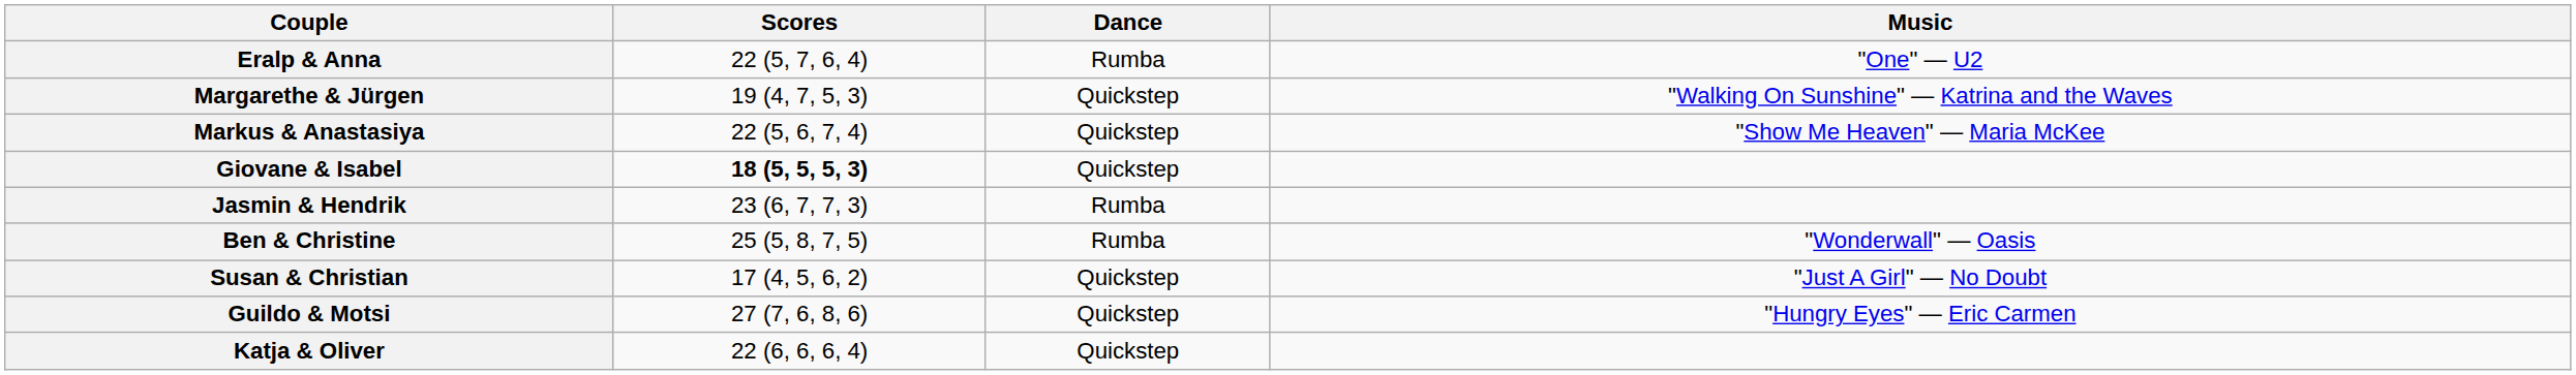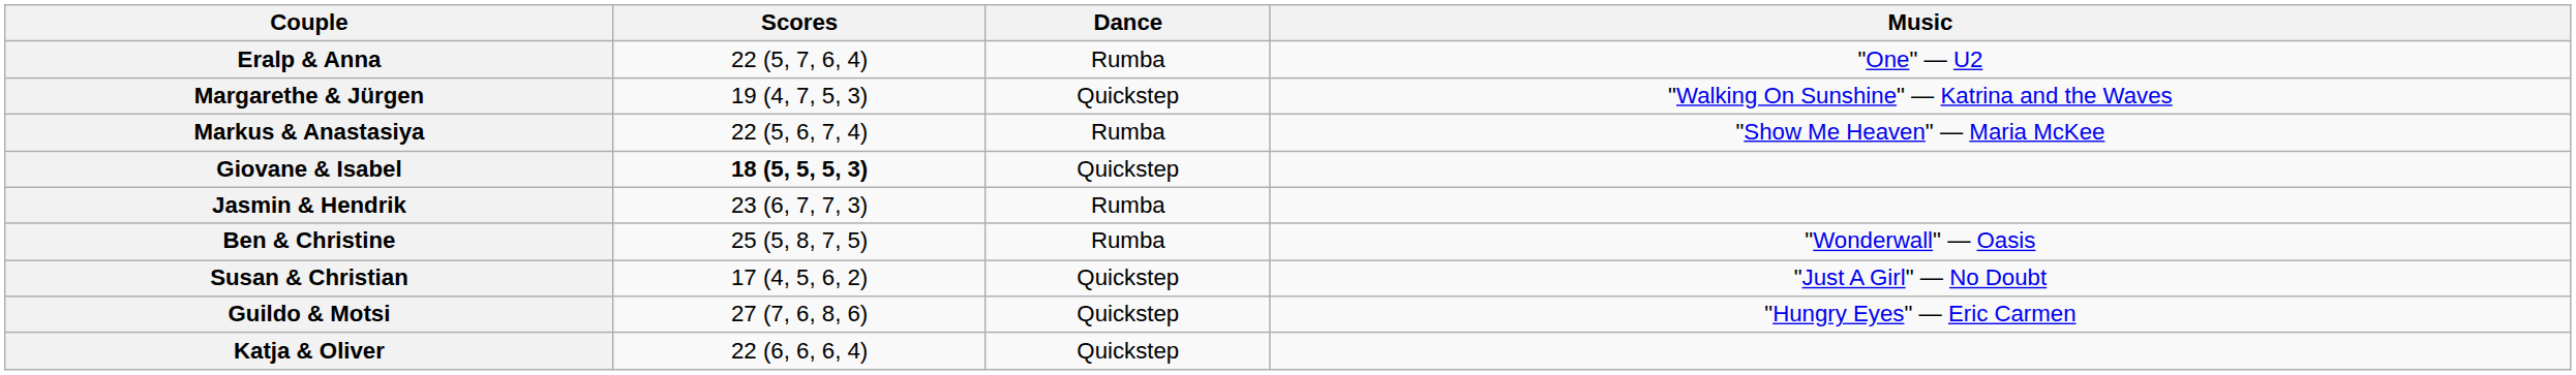Markus & Anastasiya | Dance: Quickstep -> Rumba
